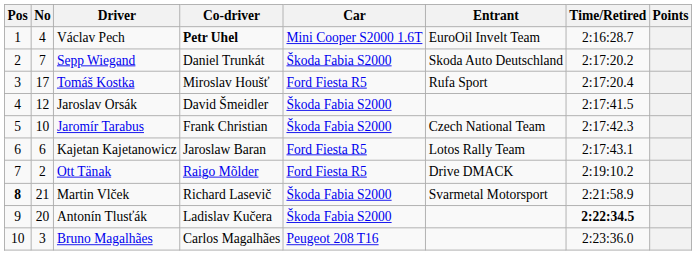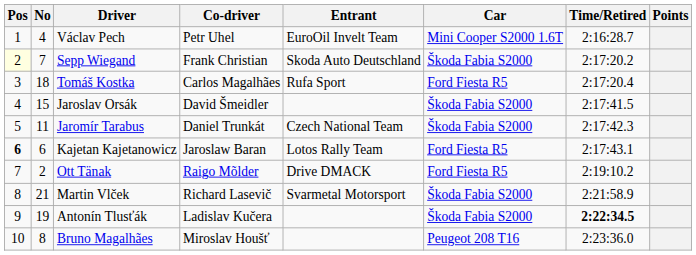columns swapped: Entrant <-> Car
Václav Pech | Co-driver: bold -> normal
Sepp Wiegand | Pos: no background -> lightyellow background
Sepp Wiegand | Co-driver: Daniel Trunkát -> Frank Christian
Tomáš Kostka | No: 17 -> 18
Tomáš Kostka | Co-driver: Miroslav Houšť -> Carlos Magalhães
Jaroslav Orsák | No: 12 -> 15
Jaromír Tarabus | No: 10 -> 11
Jaromír Tarabus | Co-driver: Frank Christian -> Daniel Trunkát
Kajetan Kajetanowicz | Pos: normal -> bold
Martin Vlček | Pos: bold -> normal
Antonín Tlusťák | No: 20 -> 19
Bruno Magalhães | No: 3 -> 8
Bruno Magalhães | Co-driver: Carlos Magalhães -> Miroslav Houšť
